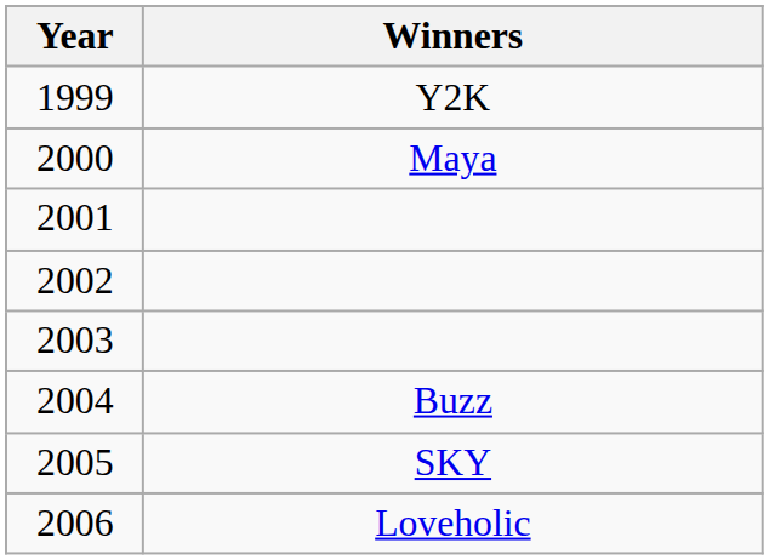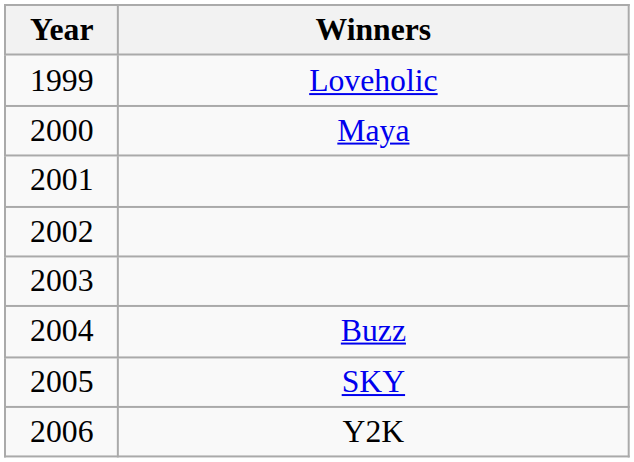1999 | Winners: Y2K -> Loveholic
2006 | Winners: Loveholic -> Y2K
